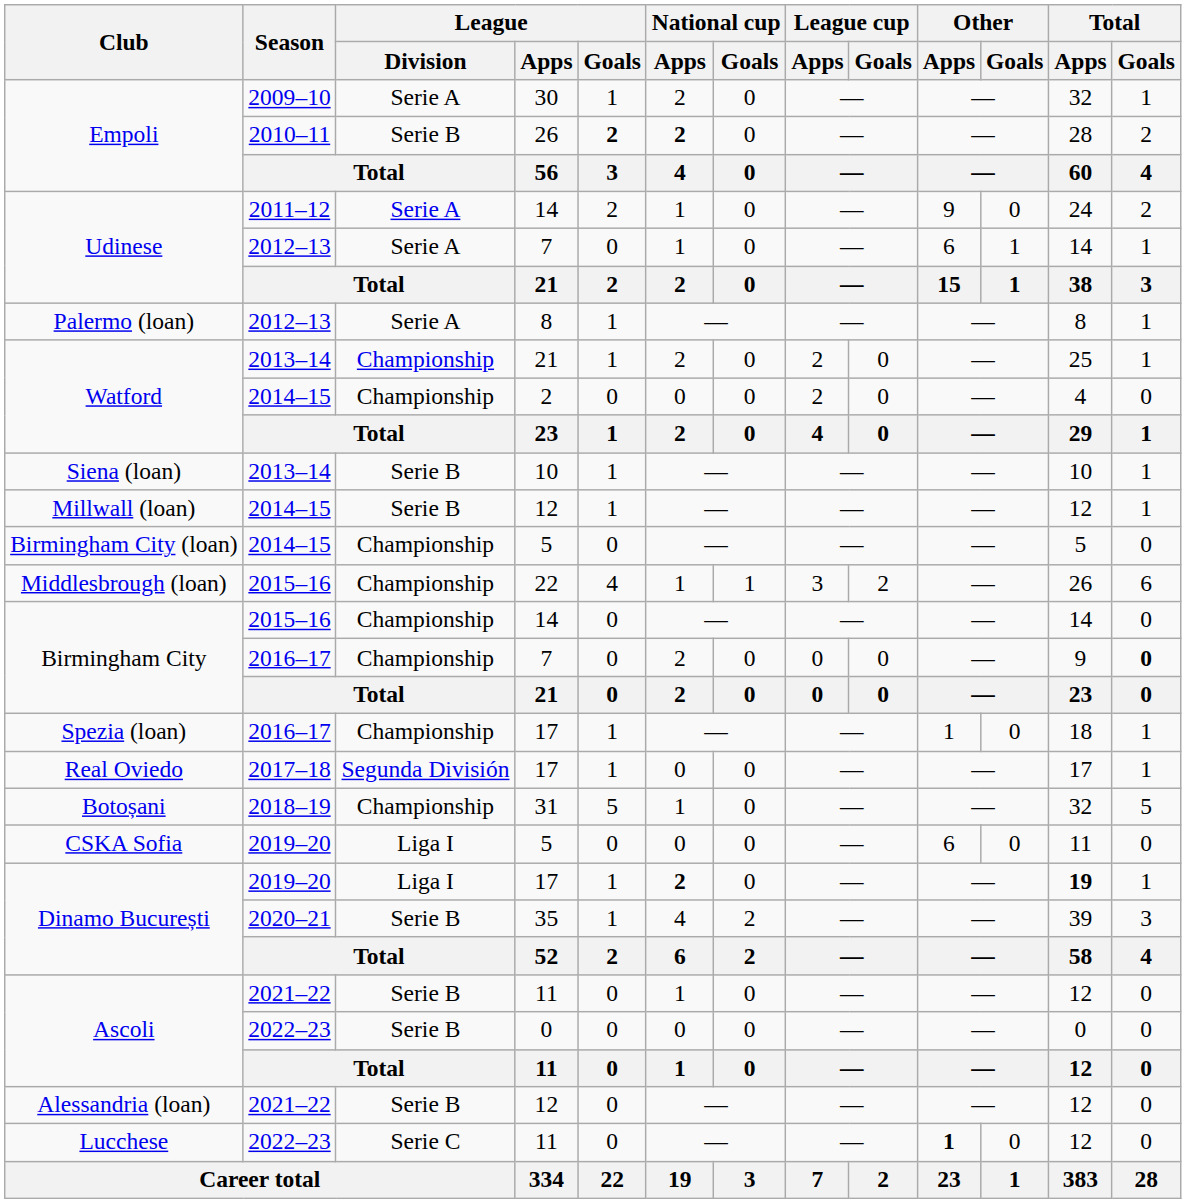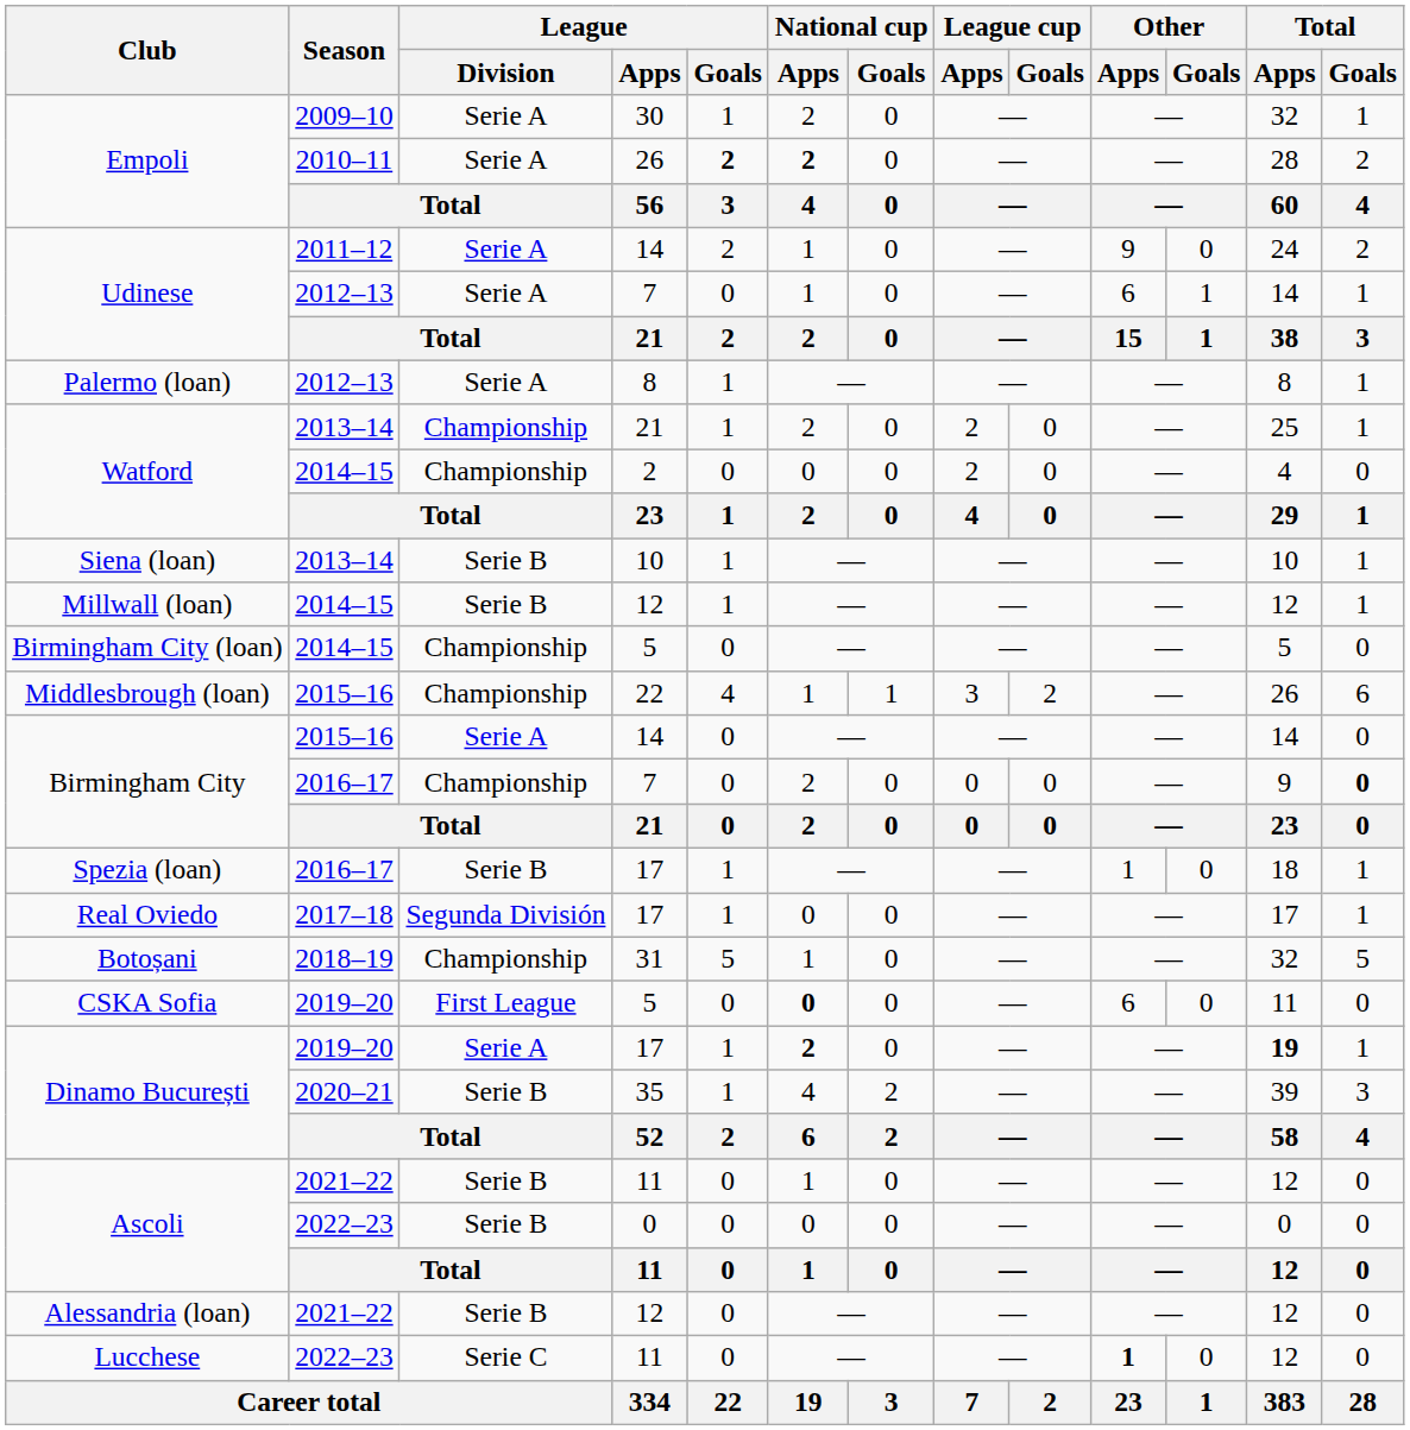Empoli / 26 | League / Division: Serie B -> Serie A
Birmingham City / 14 | League / Division: Championship -> Serie A
Spezia (loan) | League / Division: Championship -> Serie B
CSKA Sofia | League / Division: Liga I -> First League
CSKA Sofia | National cup / Apps: normal -> bold
Dinamo București / 17 | League / Division: Liga I -> Serie A
